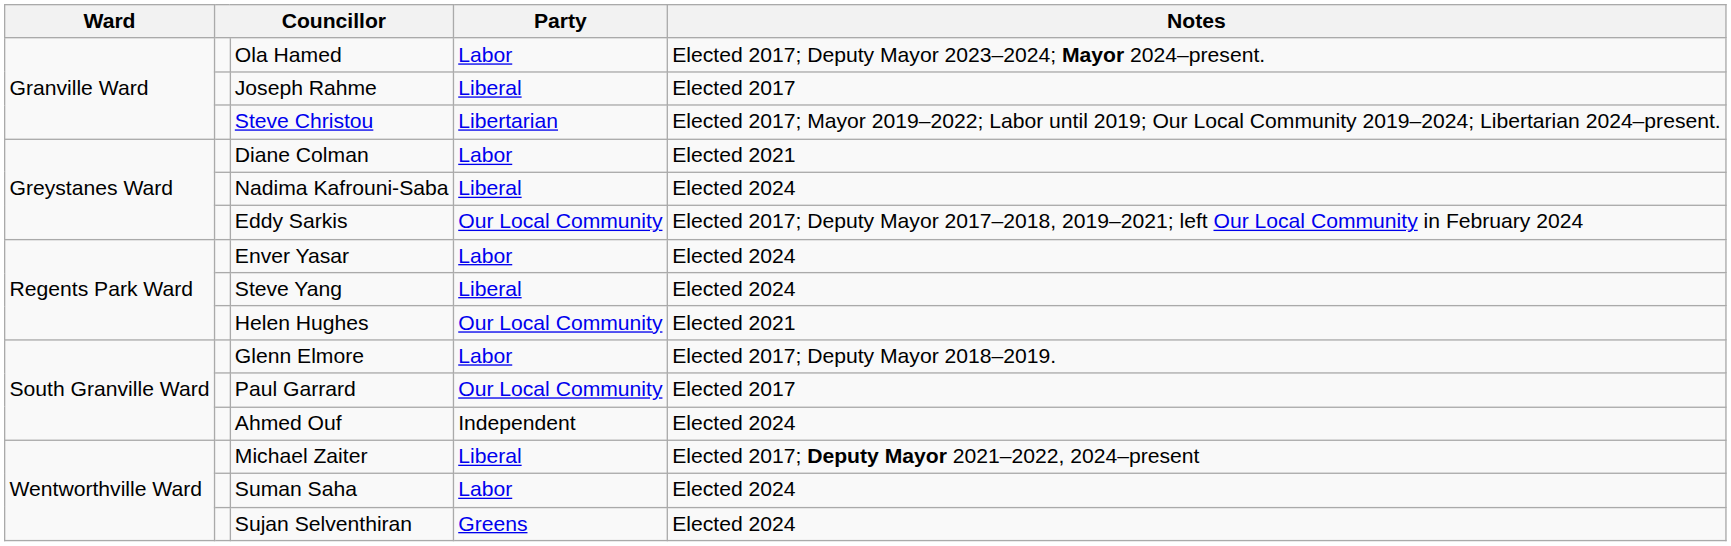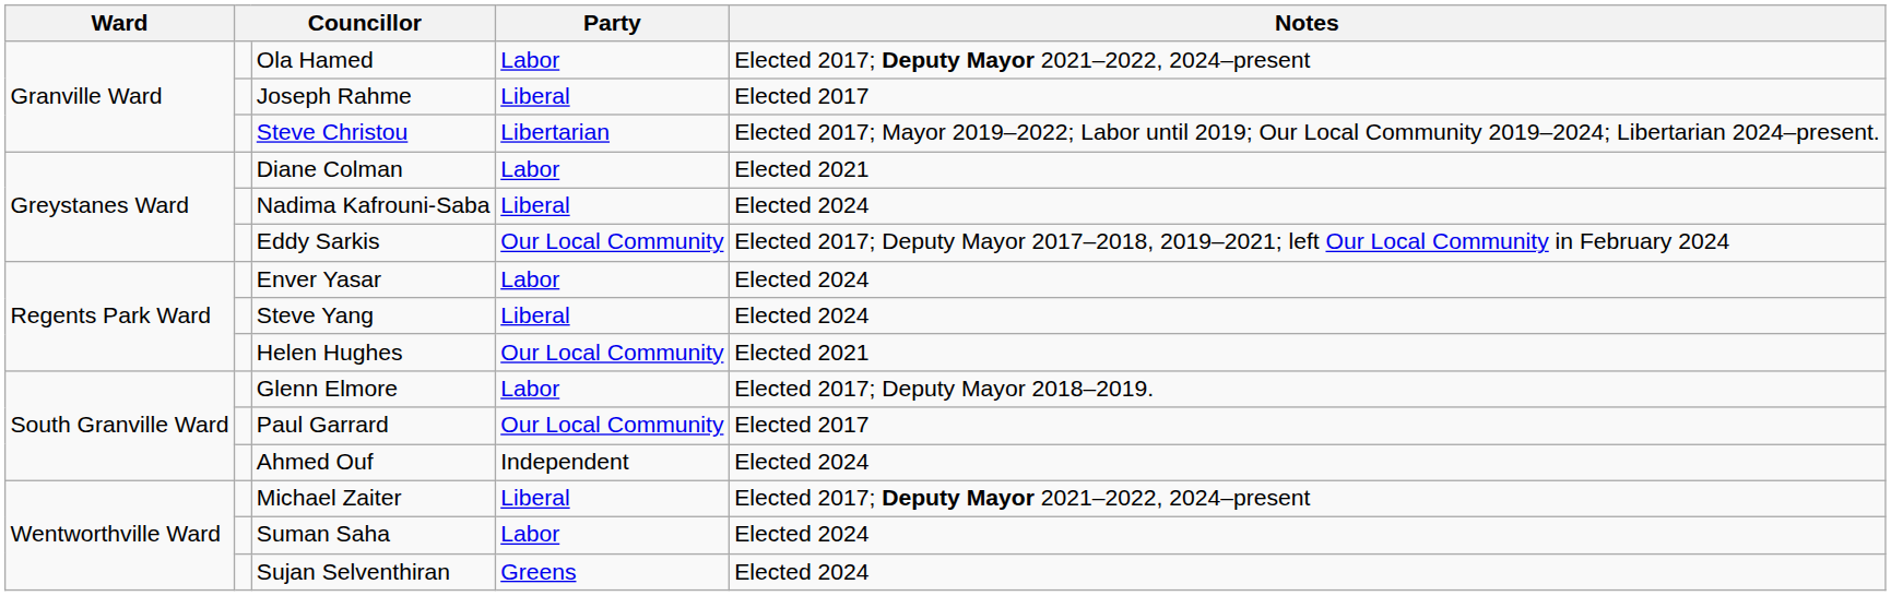Ola Hamed | Notes: Elected 2017; Deputy Mayor 2023–2024; Mayor 2024–present. -> Elected 2017; Deputy Mayor 2021–2022, 2024–present
